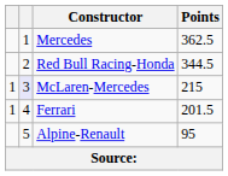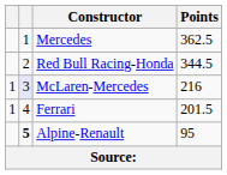McLaren-Mercedes | Points: 215 -> 216
Alpine-Renault | column 2: normal -> bold
